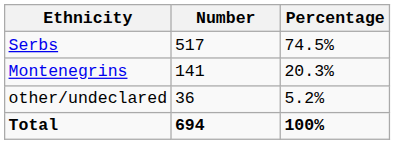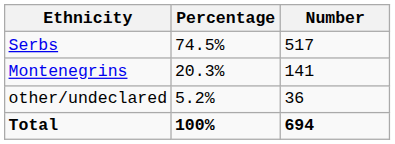columns swapped: Number <-> Percentage
